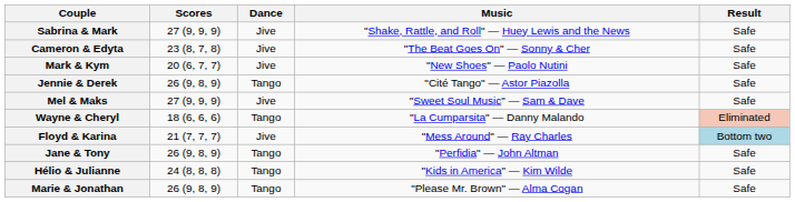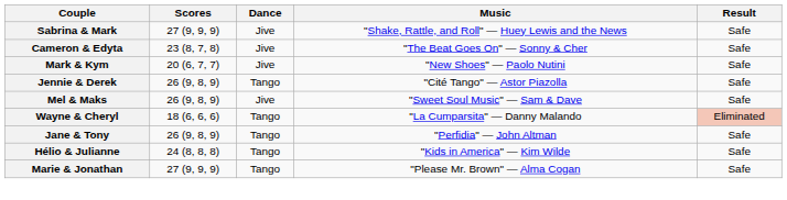Mel & Maks | Scores: 27 (9, 9, 9) -> 26 (9, 8, 9)
- row: Floyd & Karina | 21 (7, 7, 7) | Jive | "Mess Around" — Ray Charles | Bottom two
Marie & Jonathan | Scores: 26 (9, 8, 9) -> 27 (9, 9, 9)
